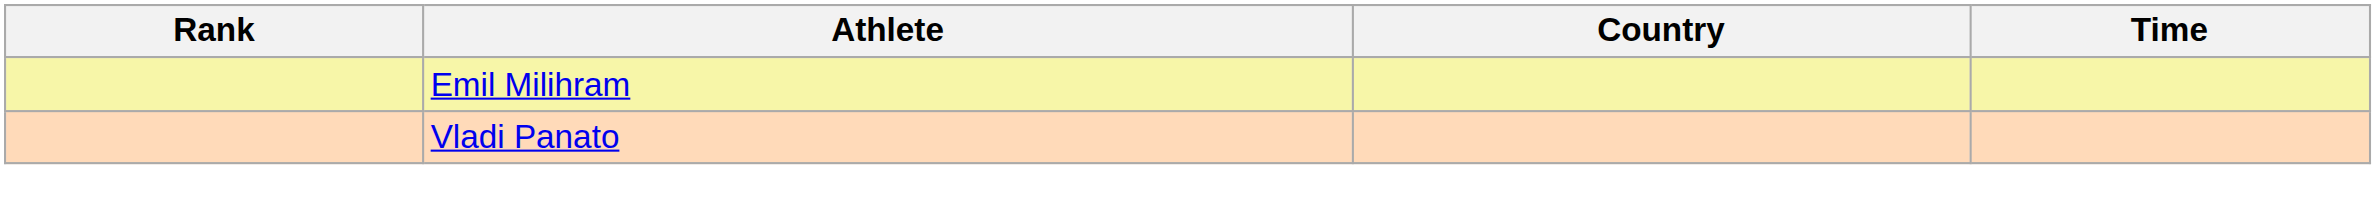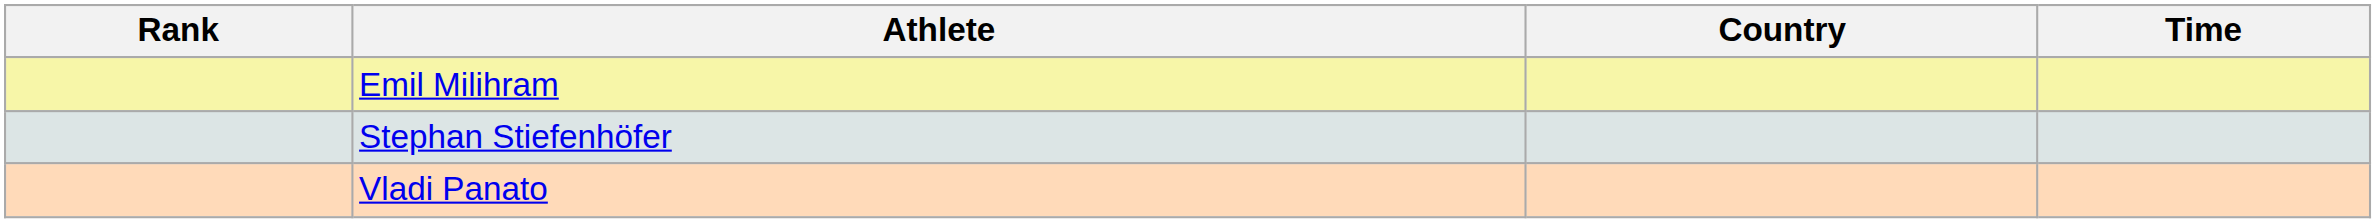+ row: Stephan Stiefenhöfer
